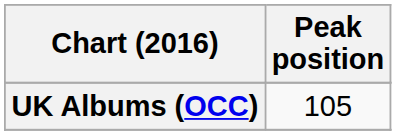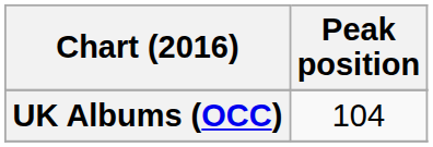UK Albums (OCC) | Peak position: 105 -> 104
